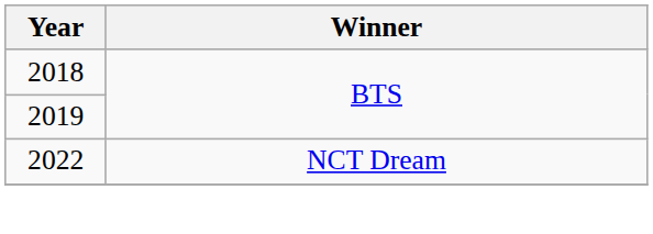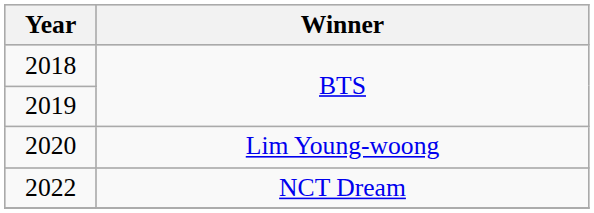+ row: 2020 | Lim Young-woong
